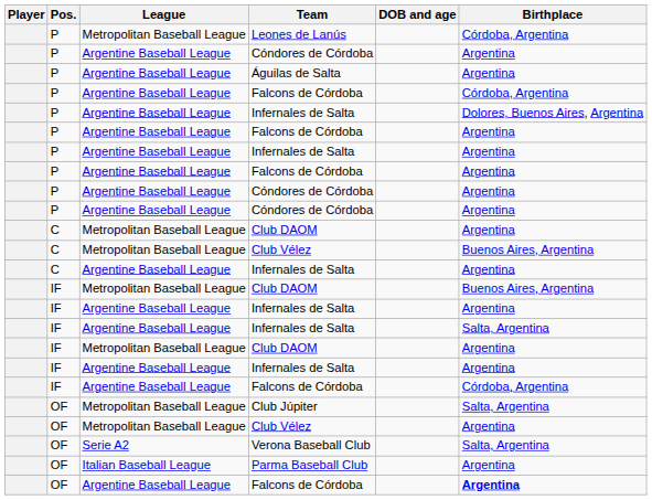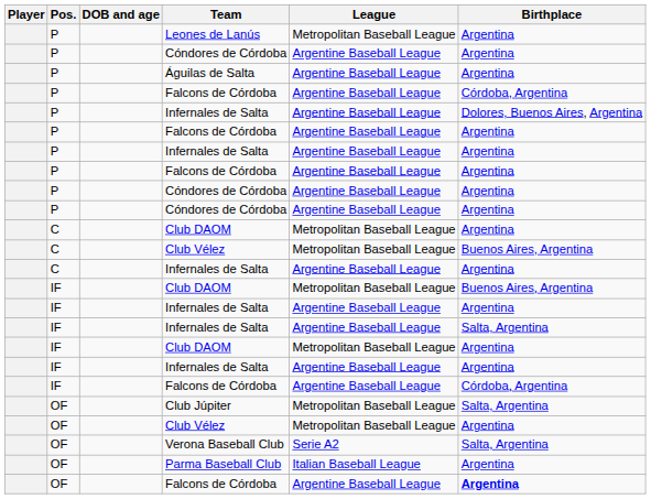columns swapped: DOB and age <-> League
Leones de Lanús | Birthplace: Córdoba, Argentina -> Argentina
